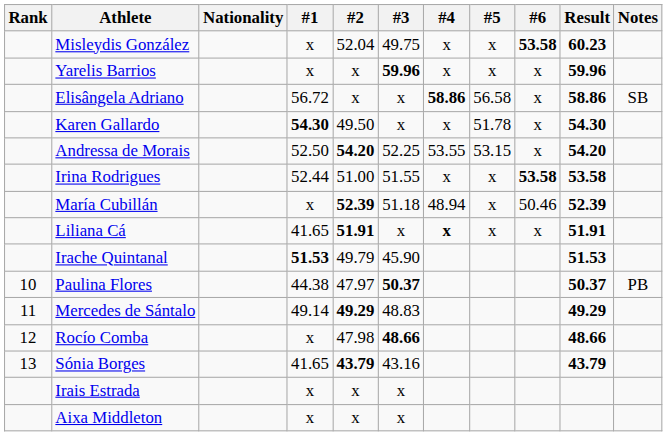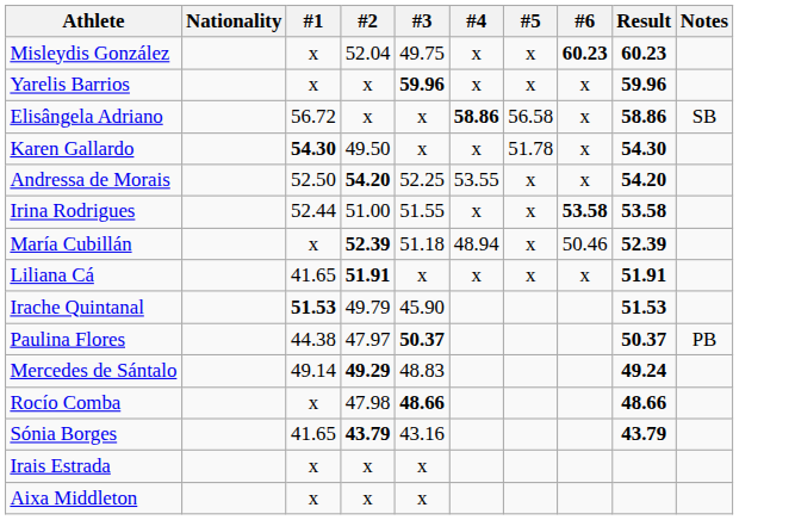- column: Rank | 10 | 11 | 12 | 13
Misleydis González | #6: 53.58 -> 60.23
Andressa de Morais | #5: 53.15 -> x
Liliana Cá | #4: bold -> normal
Mercedes de Sántalo | Result: 49.29 -> 49.24
